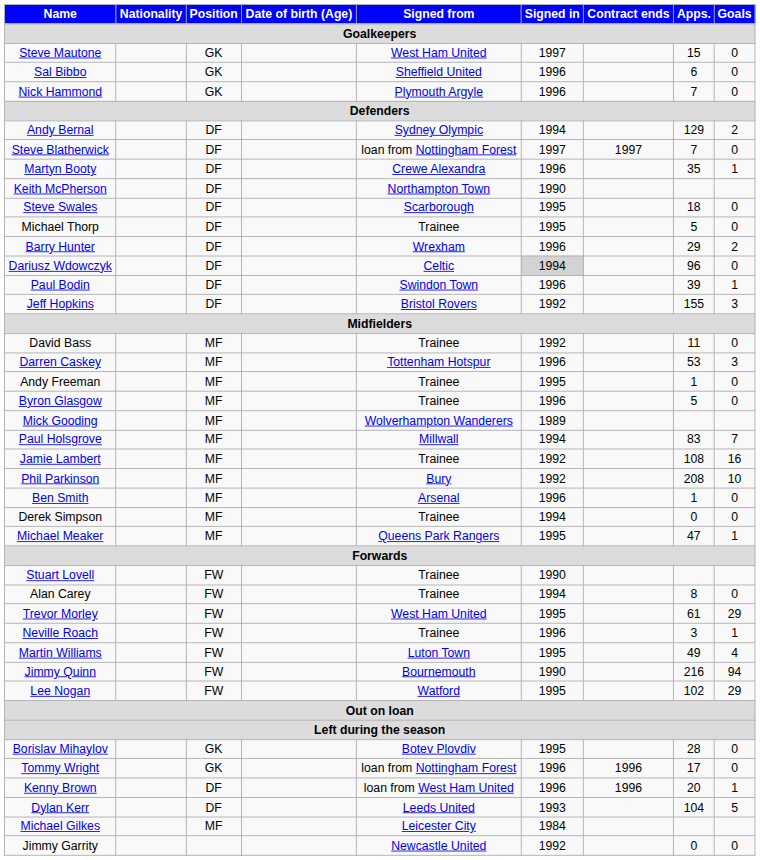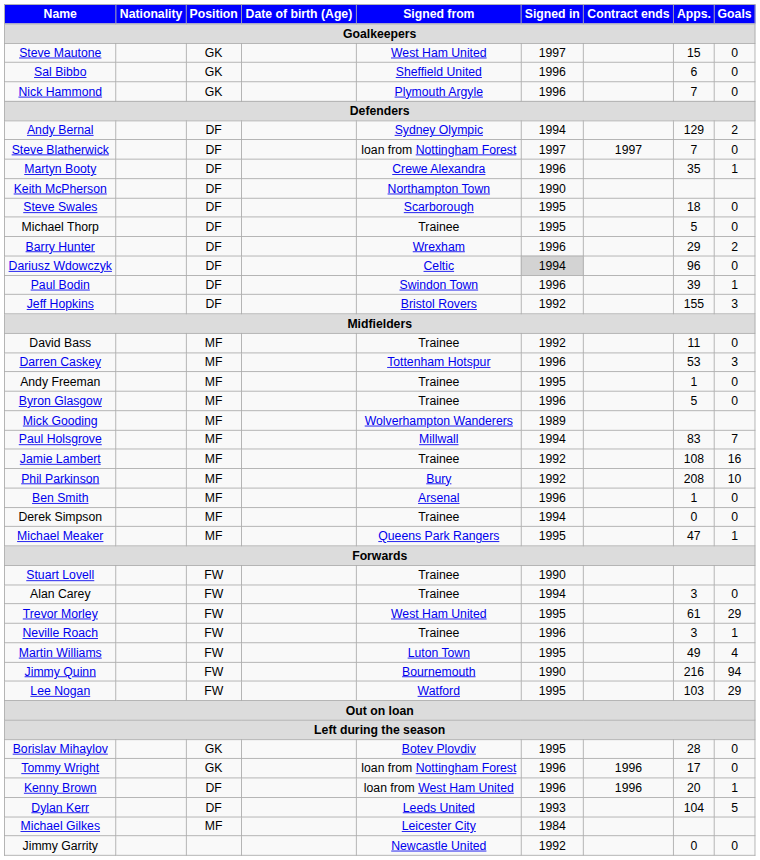Alan Carey | Apps.: 8 -> 3
Lee Nogan | Apps.: 102 -> 103
